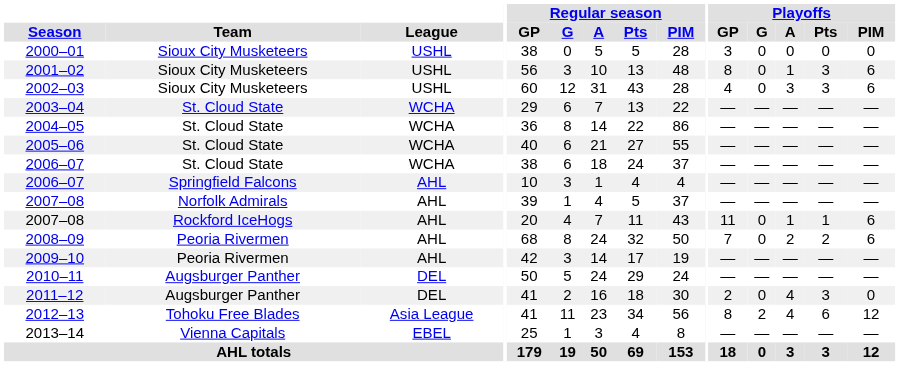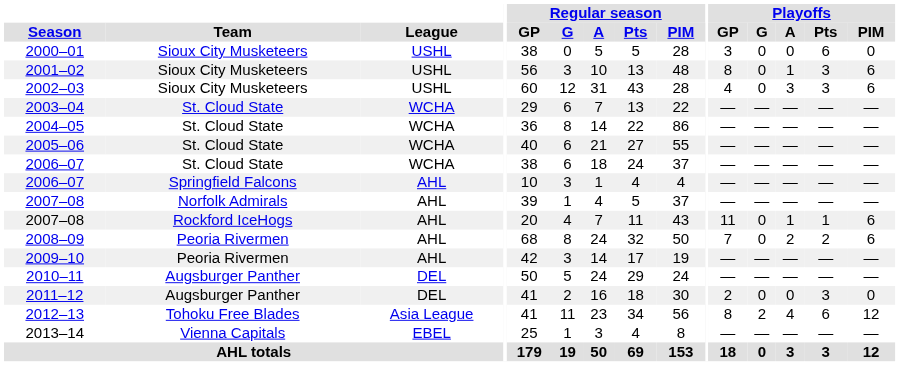2000–01 | Playoffs / Pts: 0 -> 6
2011–12 | Playoffs / A: 4 -> 0
